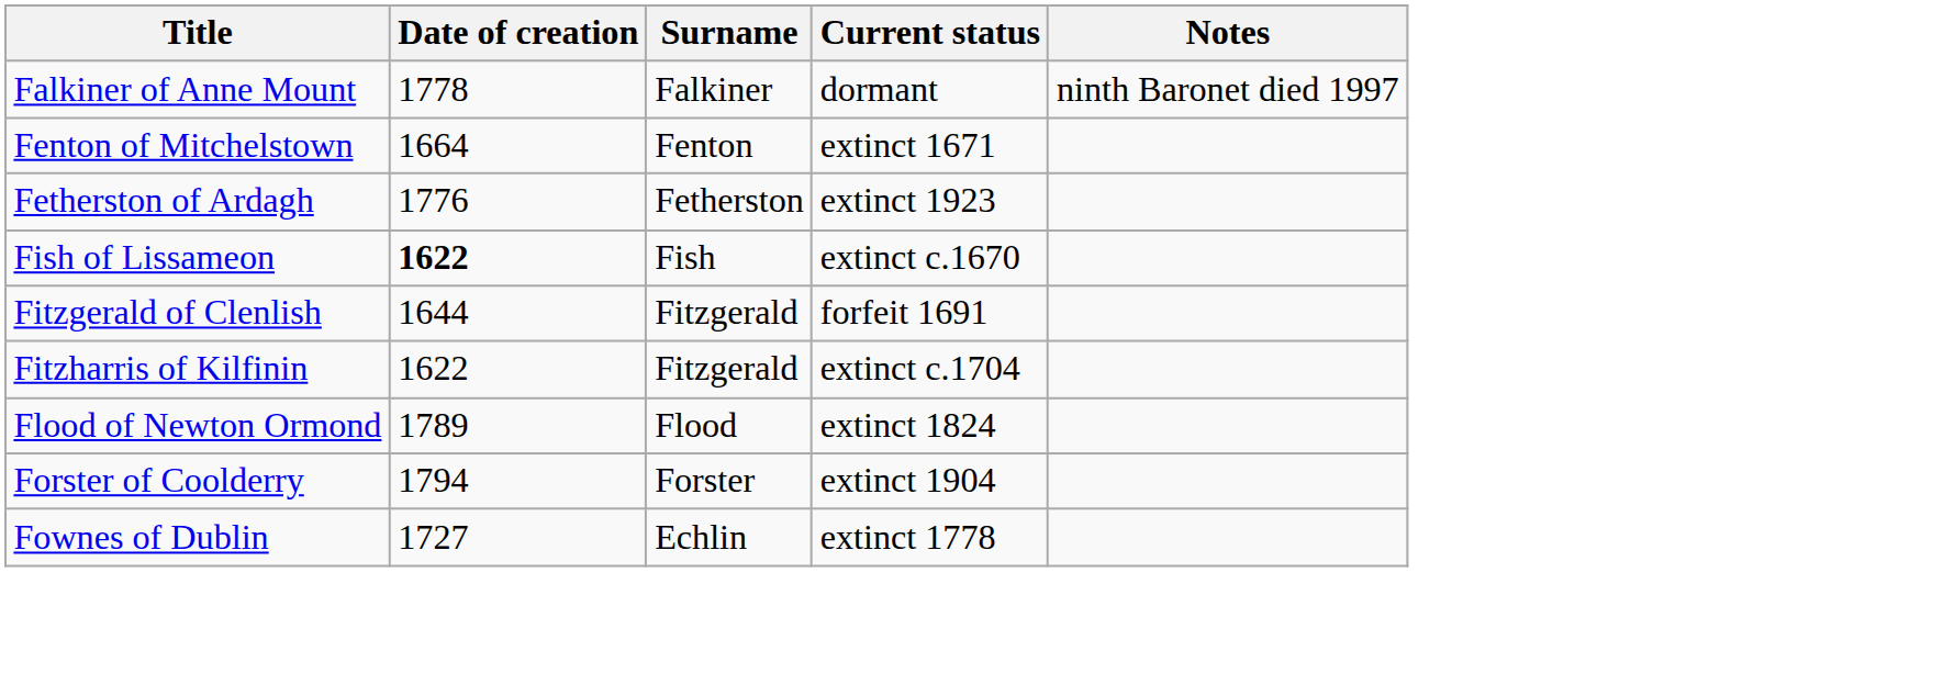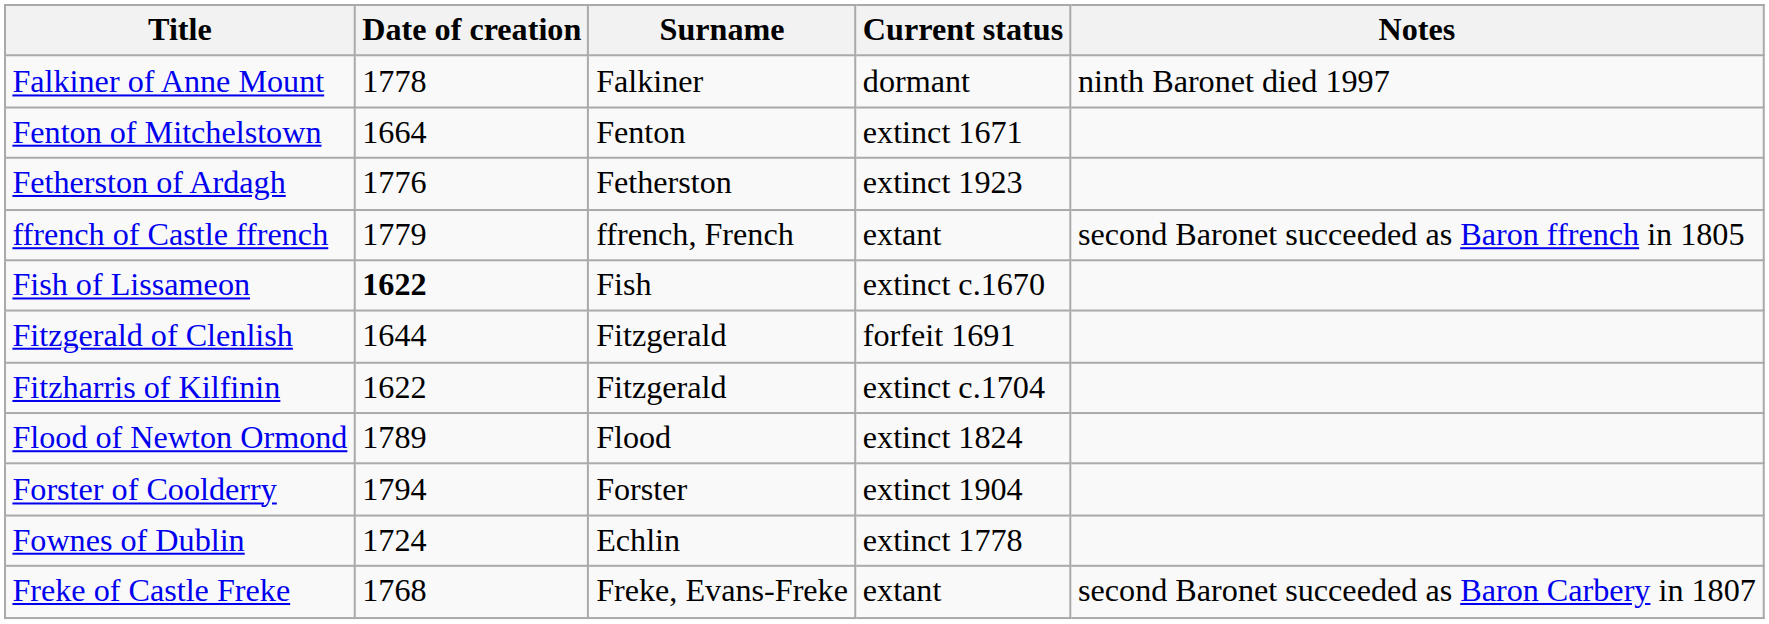+ row: ffrench of Castle ffrench | 1779 | ffrench, French | extant | second Baronet succeeded as Baron ffrench in 1805
Fownes of Dublin | Date of creation: 1727 -> 1724
+ row: Freke of Castle Freke | 1768 | Freke, Evans-Freke | extant | second Baronet succeeded as Baron Carbery in 1807
